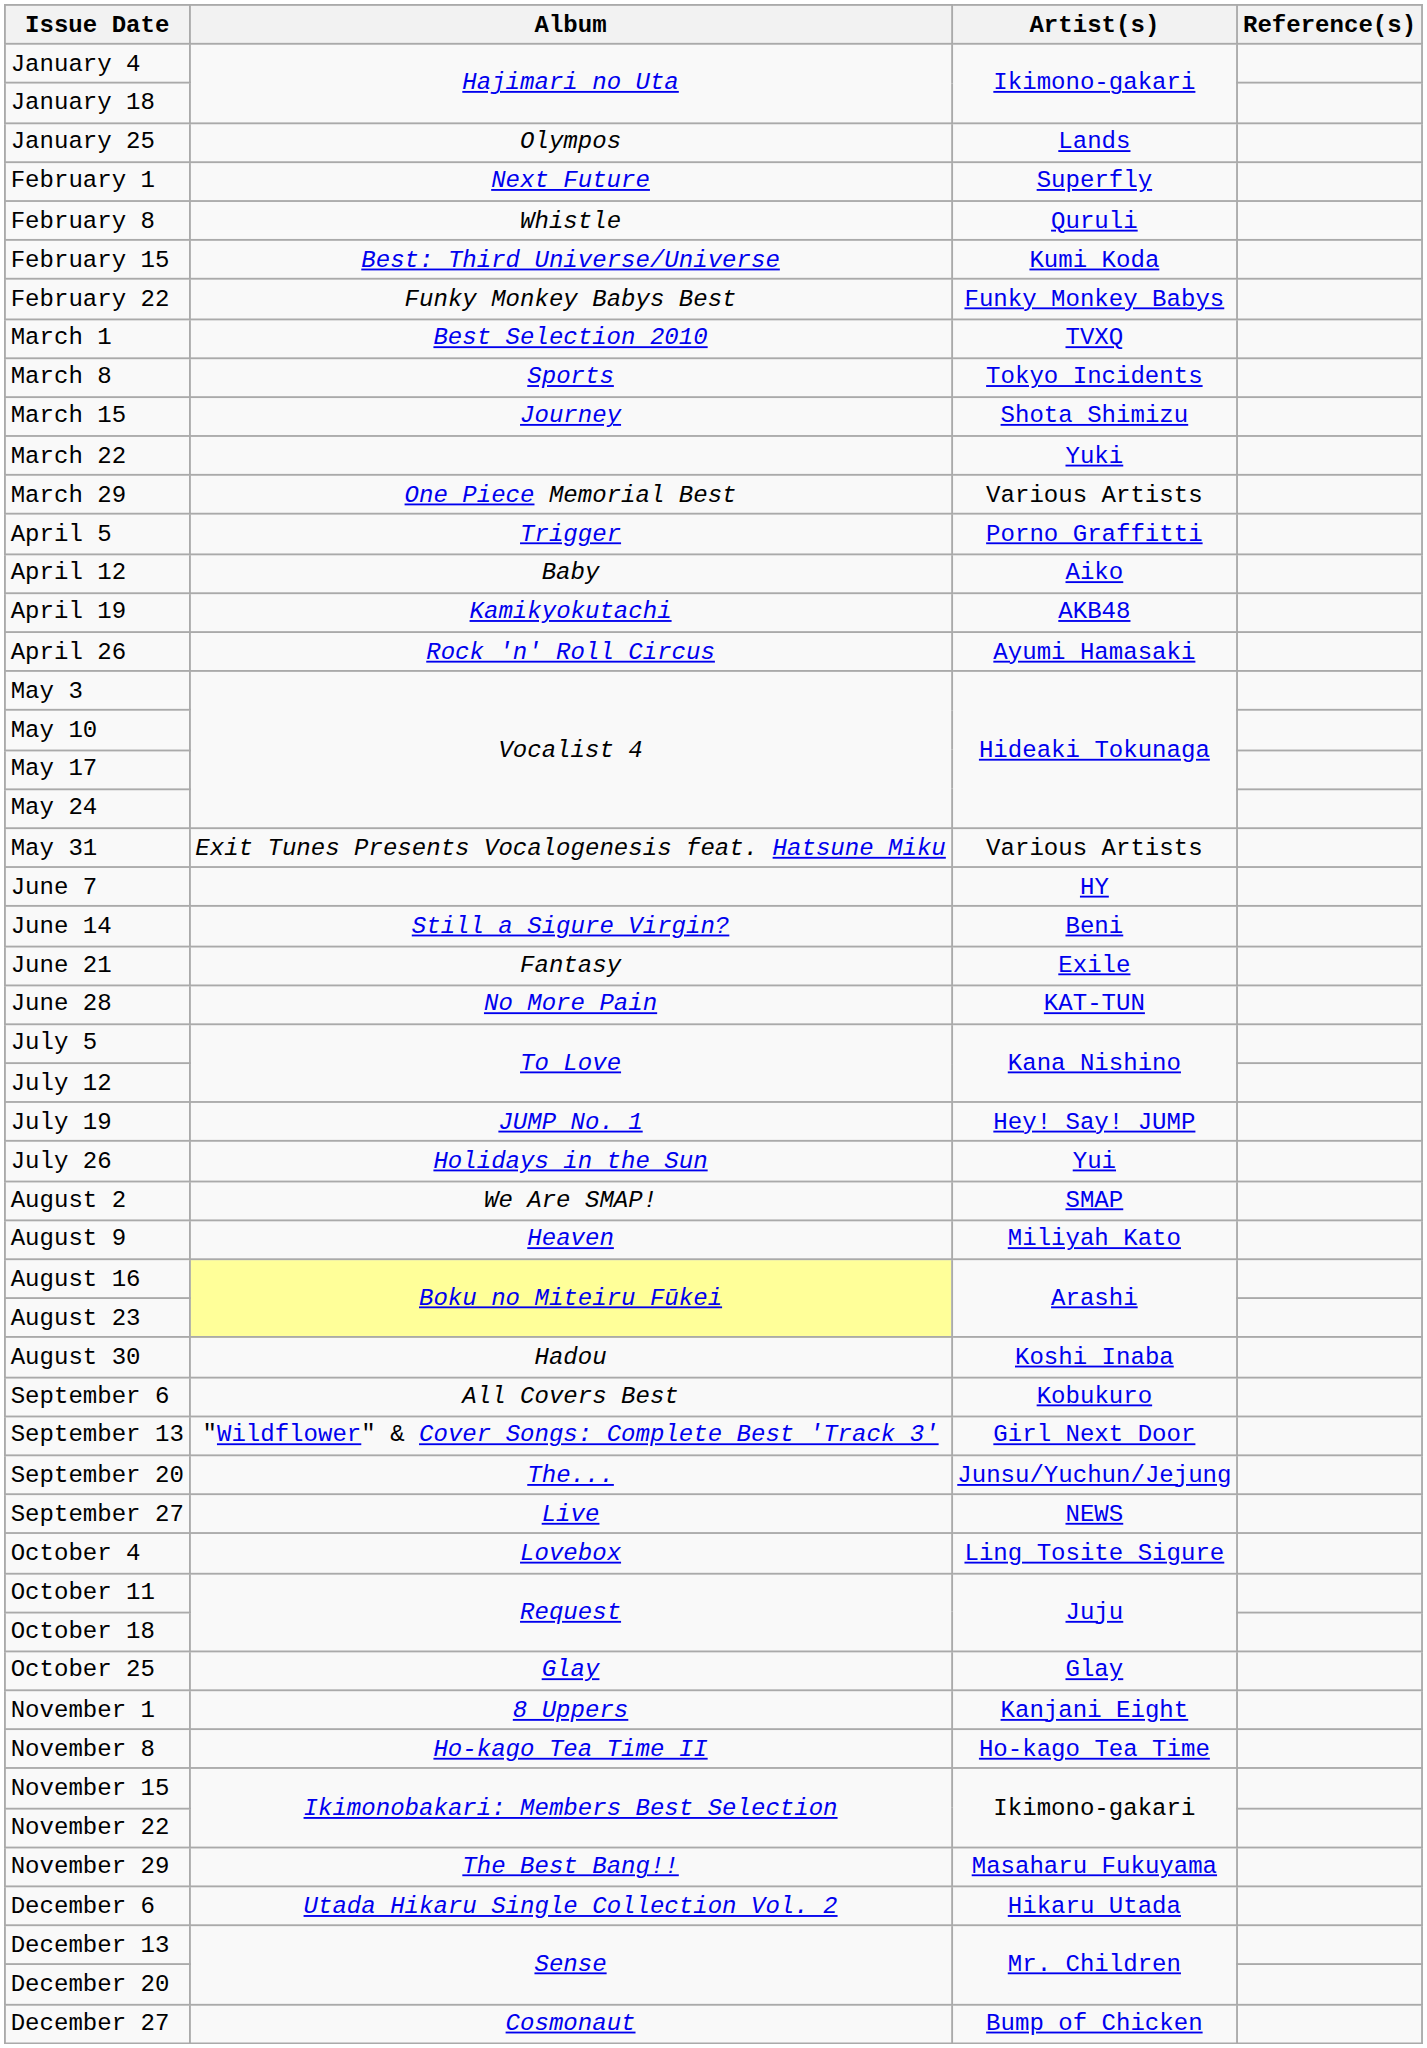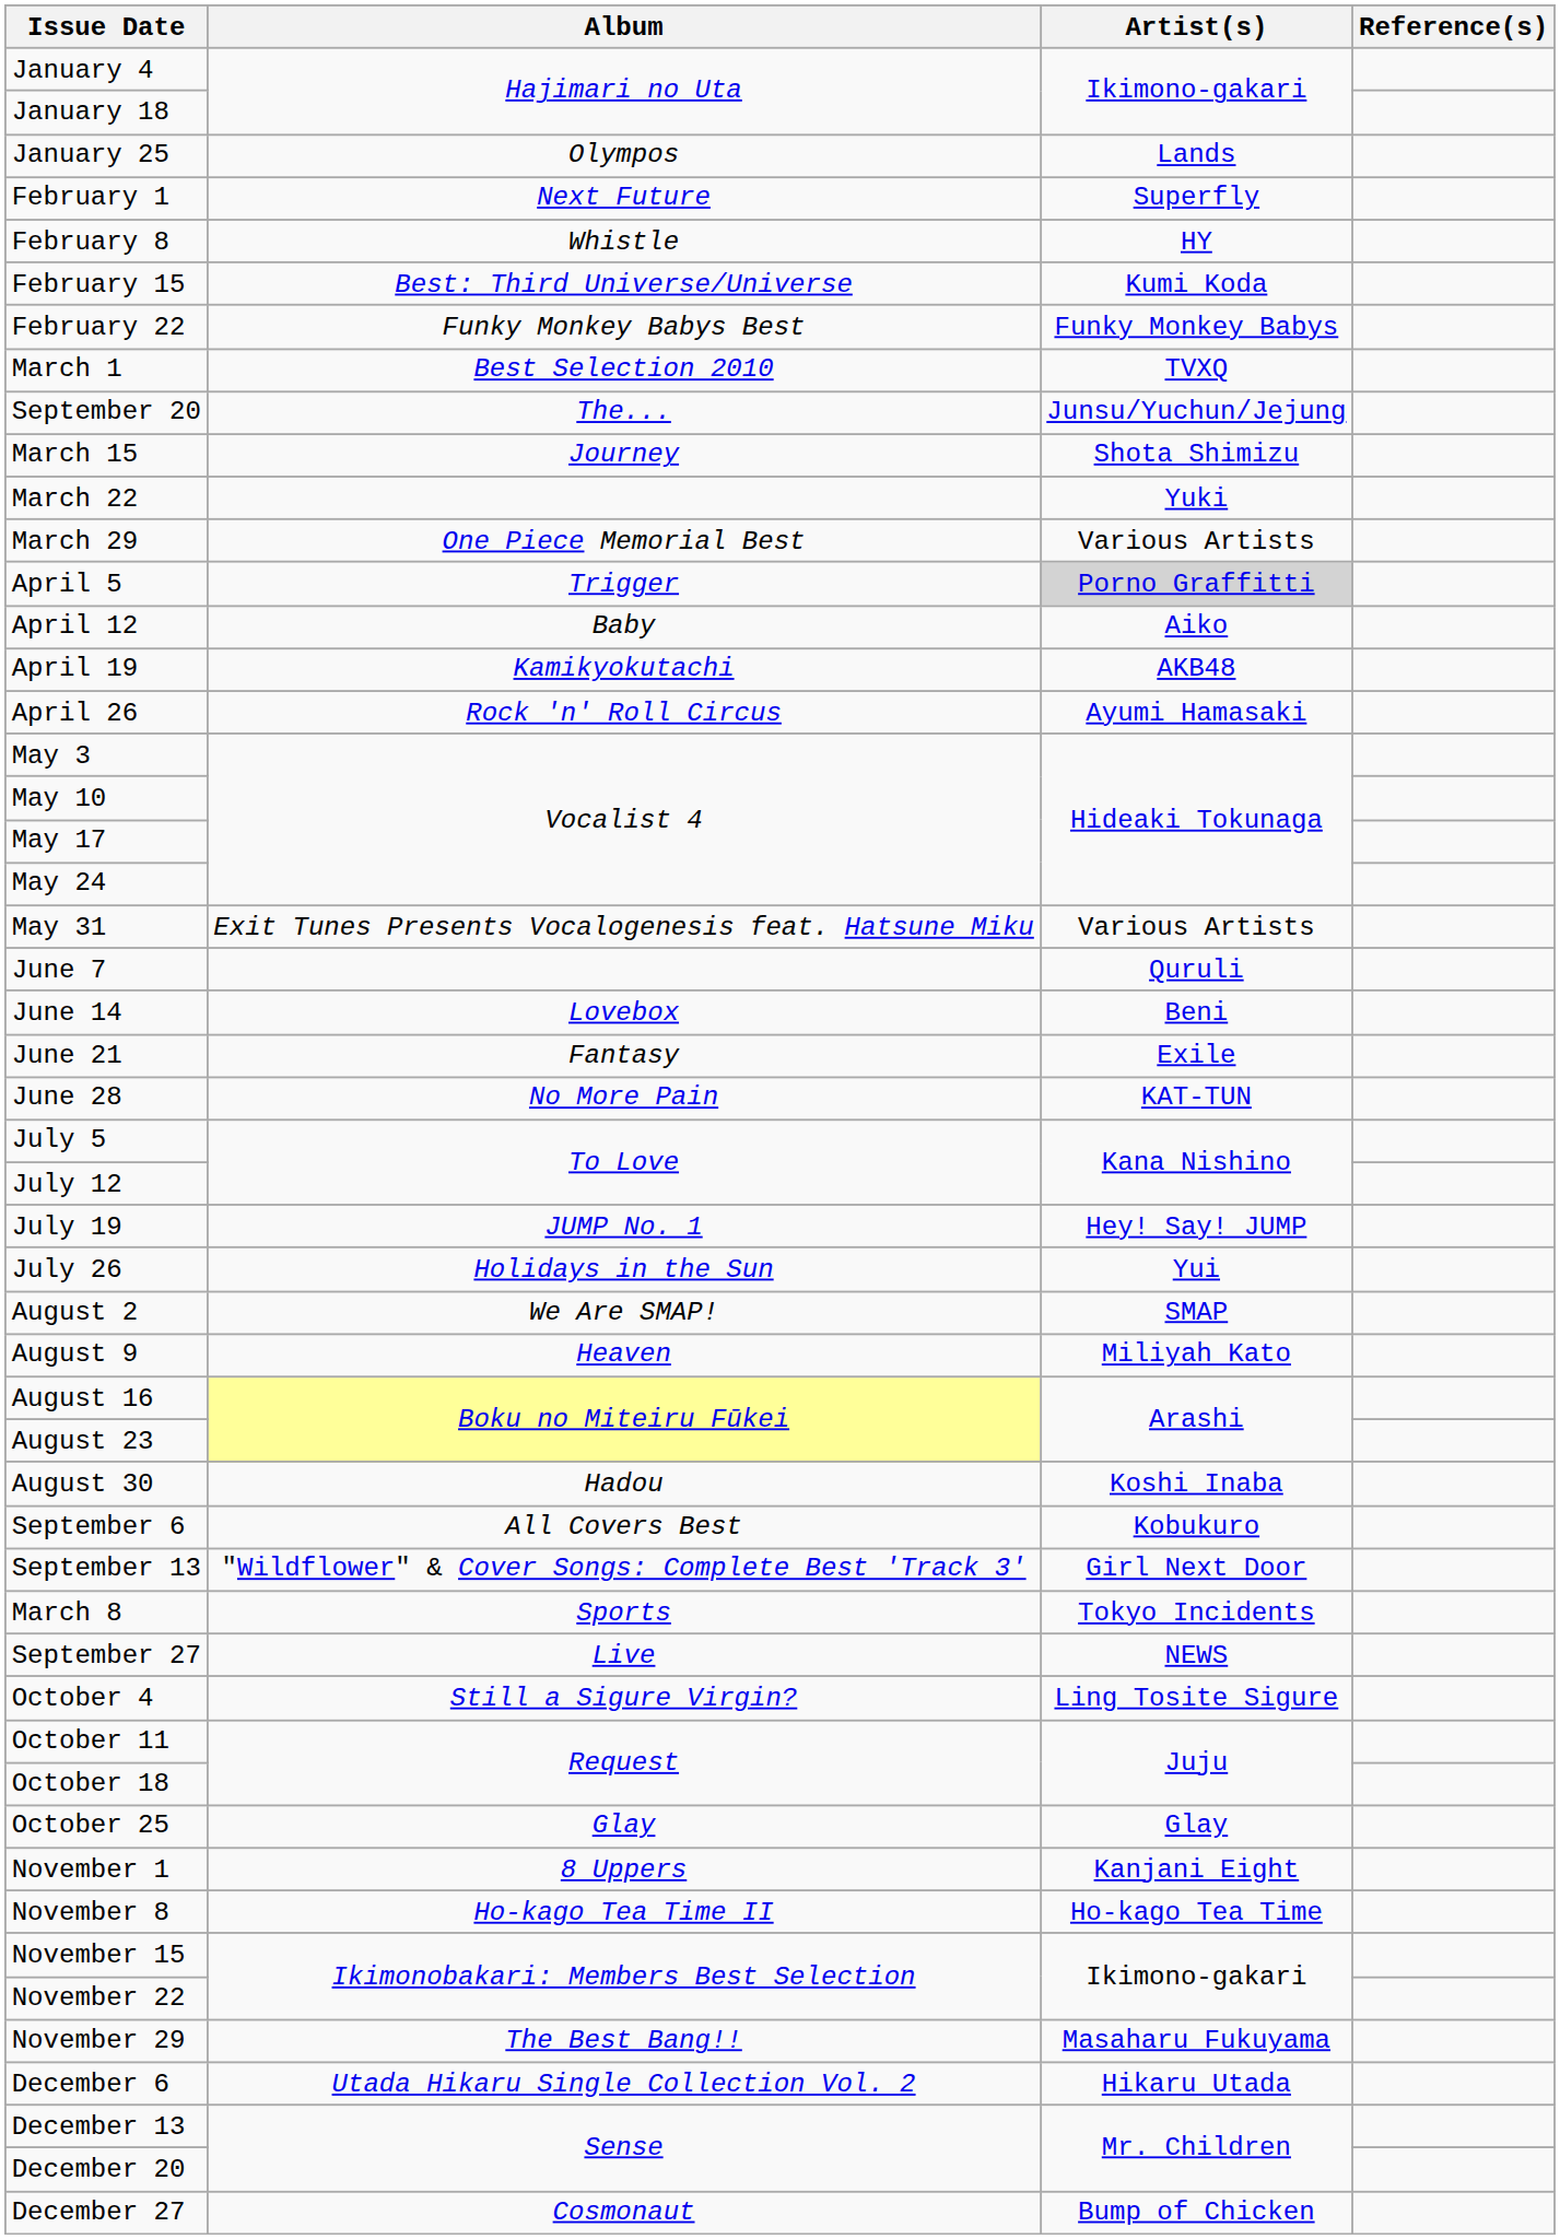February 8 | Artist(s): Quruli -> HY
rows swapped: March 8 <-> September 20
April 5 | Artist(s): no background -> lightgrey background
June 7 | Artist(s): HY -> Quruli
June 14 | Album: Still a Sigure Virgin? -> Lovebox
October 4 | Album: Lovebox -> Still a Sigure Virgin?
